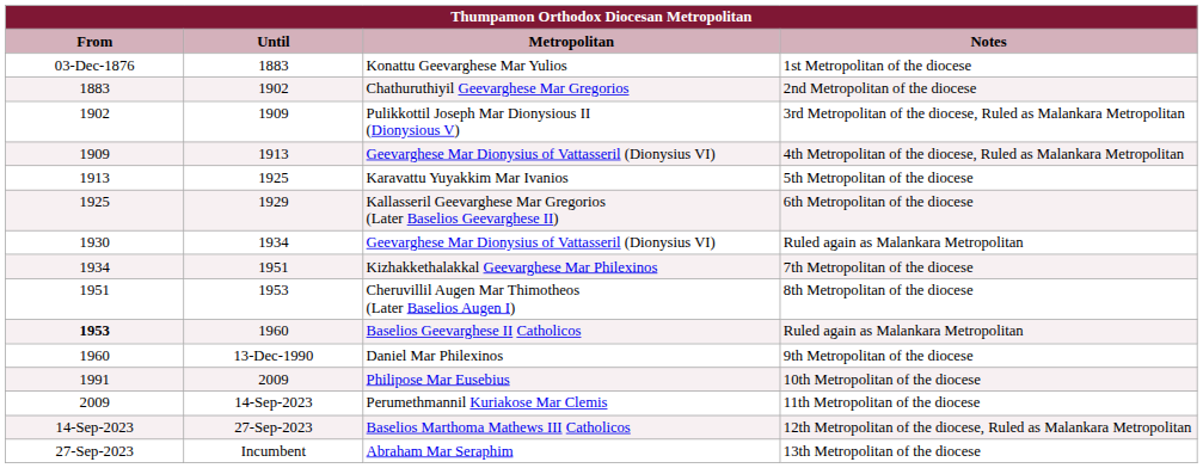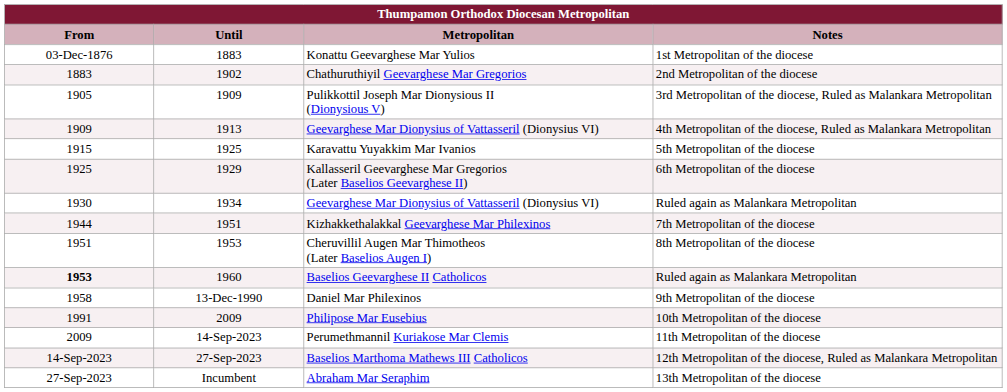Pulikkottil Joseph Mar Dionysious II (Dionysious V) | From: 1902 -> 1905
Karavattu Yuyakkim Mar Ivanios | From: 1913 -> 1915
Kizhakkethalakkal Geevarghese Mar Philexinos | From: 1934 -> 1944
Daniel Mar Philexinos | From: 1960 -> 1958
